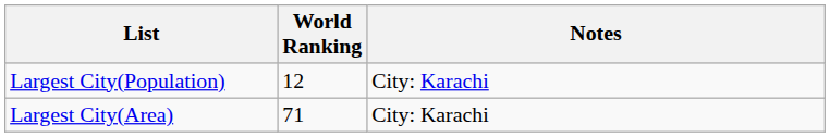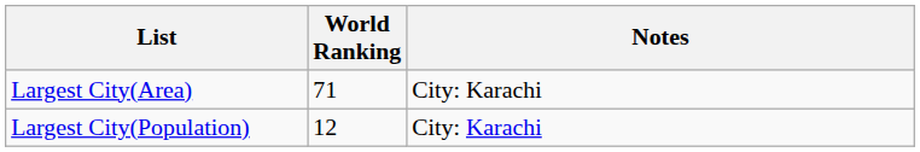rows swapped: Largest City(Population) <-> Largest City(Area)
